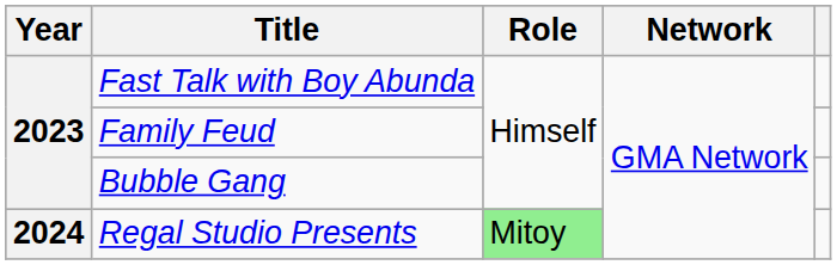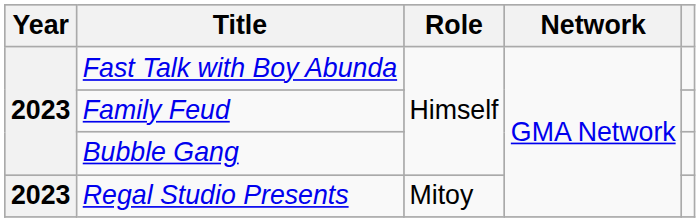Regal Studio Presents | Year: 2024 -> 2023
Regal Studio Presents | Role: lightgreen background -> no background
